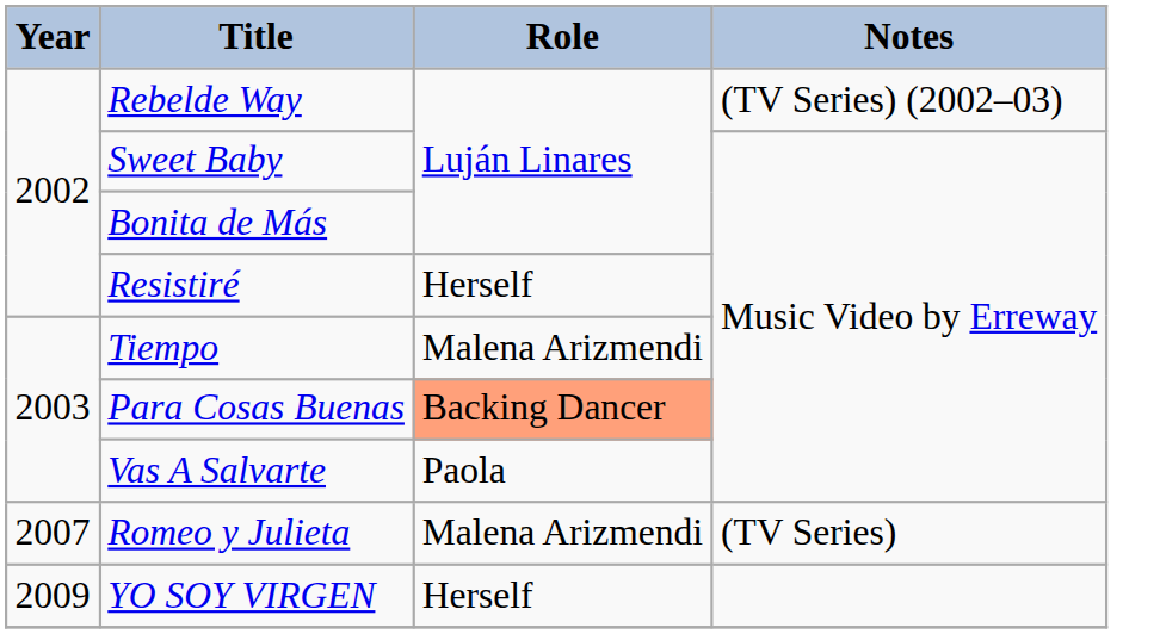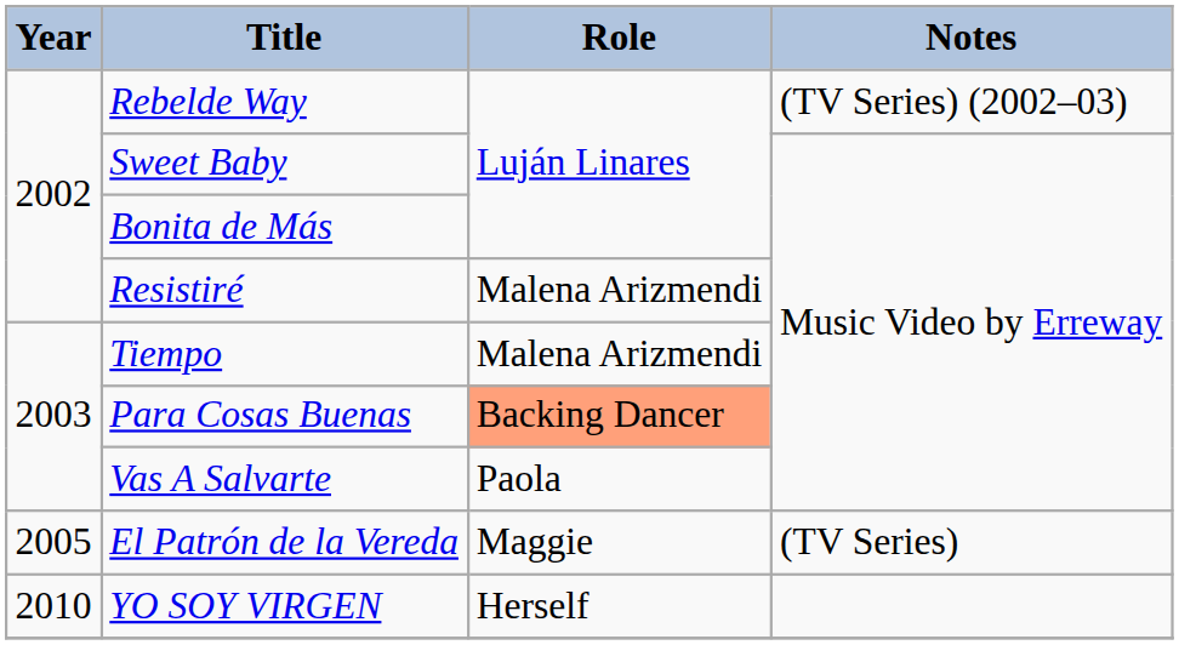Resistiré | Role: Herself -> Malena Arizmendi
+ row: 2005 | El Patrón de la Vereda | Maggie | (TV Series)
- row: 2007 | Romeo y Julieta | Malena Arizmendi | (TV Series)
YO SOY VIRGEN | Year: 2009 -> 2010
